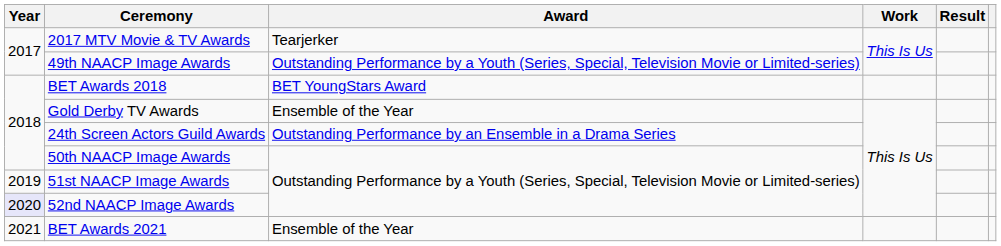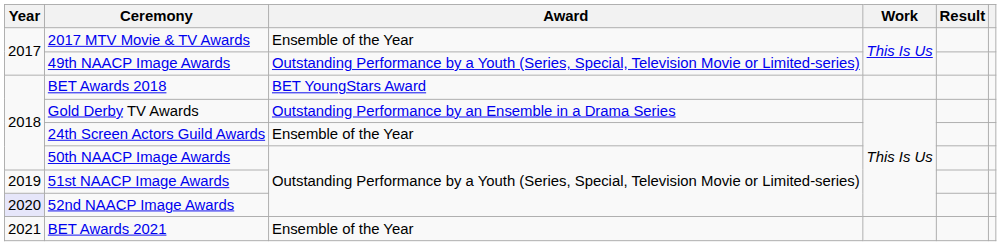2017 MTV Movie & TV Awards | Award: Tearjerker -> Ensemble of the Year
Gold Derby TV Awards | Award: Ensemble of the Year -> Outstanding Performance by an Ensemble in a Drama Series
24th Screen Actors Guild Awards | Award: Outstanding Performance by an Ensemble in a Drama Series -> Ensemble of the Year
